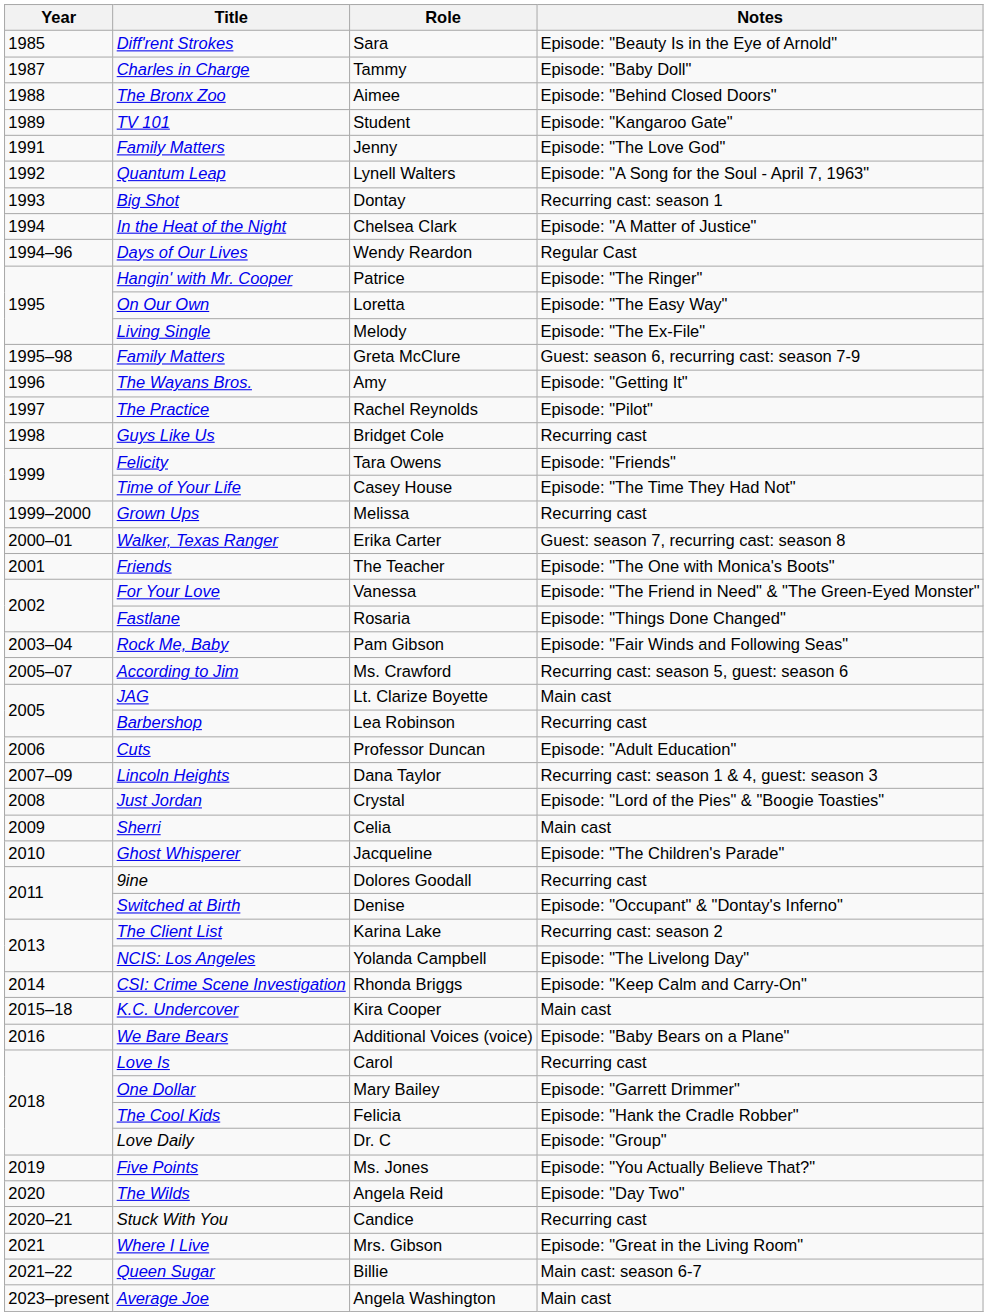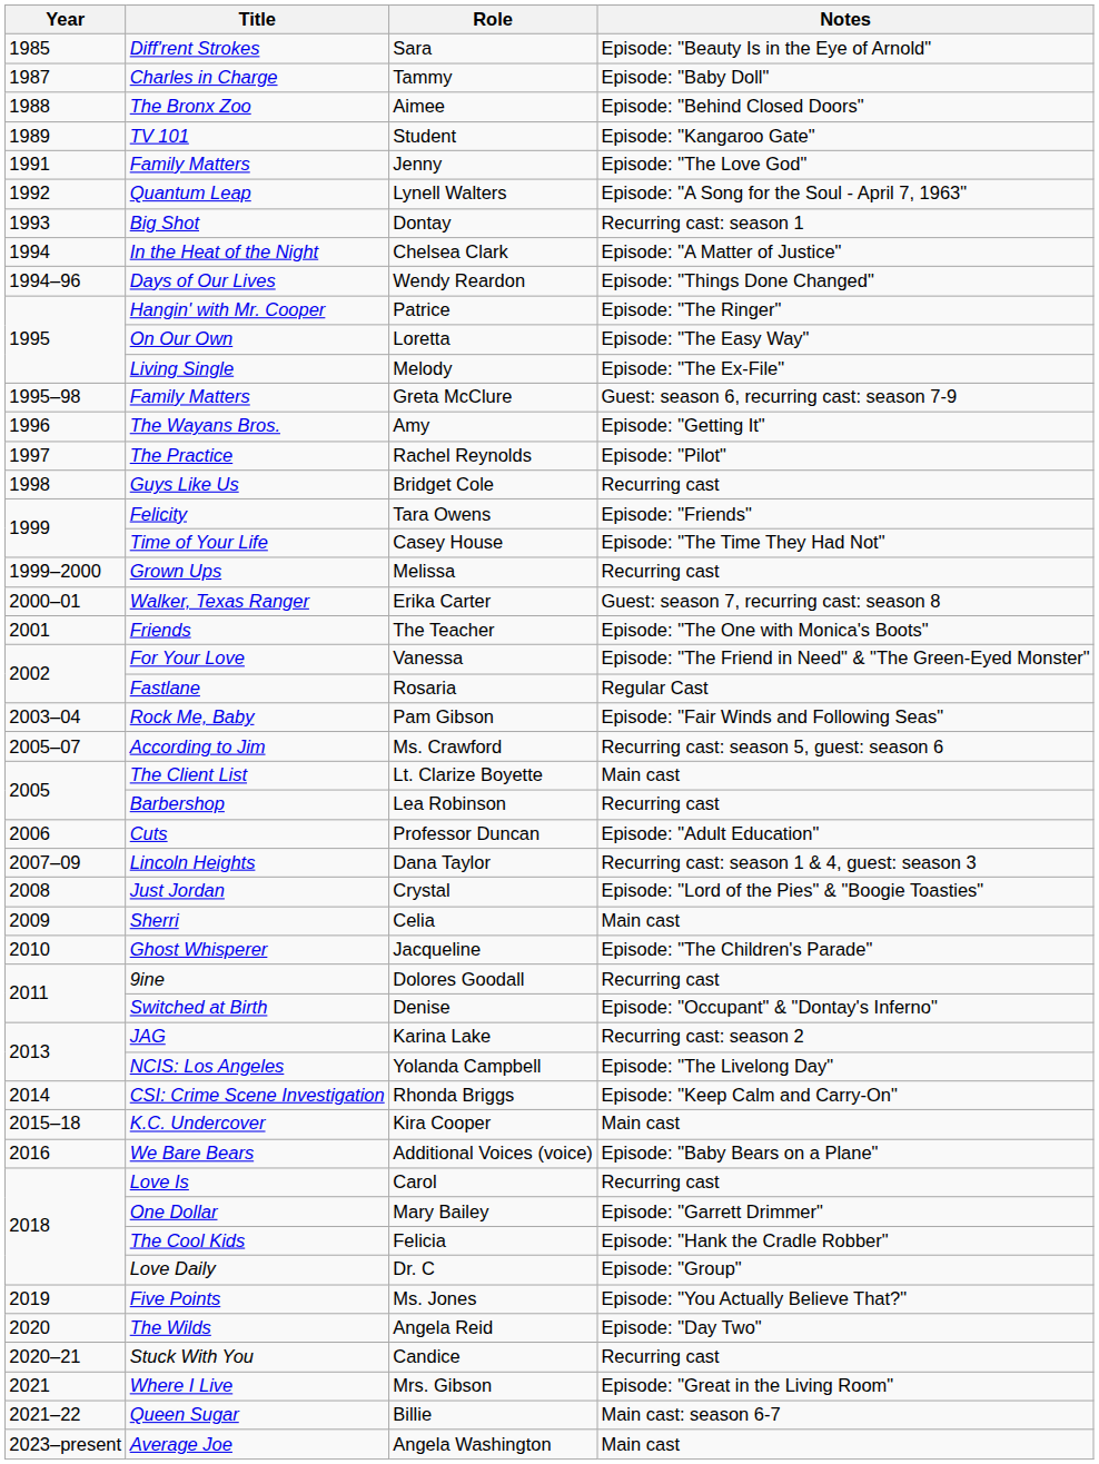Wendy Reardon | Notes: Regular Cast -> Episode: "Things Done Changed"
Rosaria | Notes: Episode: "Things Done Changed" -> Regular Cast
Lt. Clarize Boyette | Title: JAG -> The Client List
Karina Lake | Title: The Client List -> JAG
